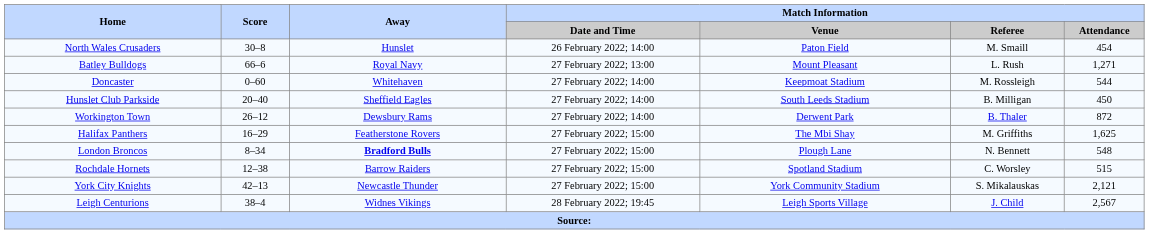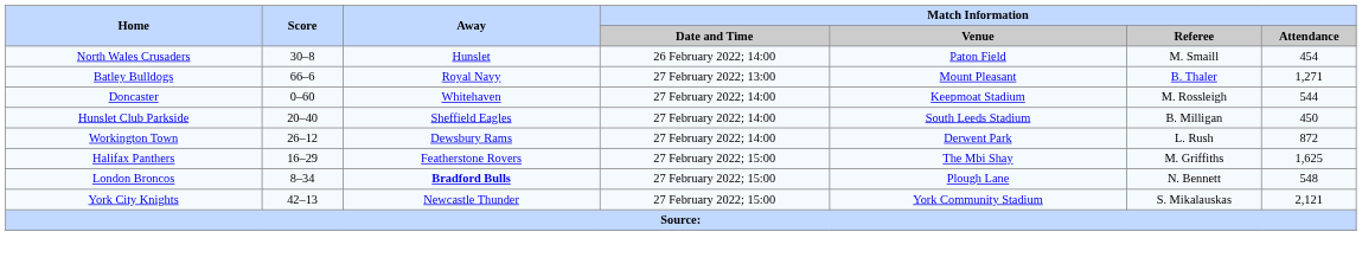Batley Bulldogs | Match Information / Referee: L. Rush -> B. Thaler
Workington Town | Match Information / Referee: B. Thaler -> L. Rush
- row: Rochdale Hornets | 12–38 | Barrow Raiders | 27 February 2022; 15:00 | Spotland Stadium | C. Worsley | 515
- row: Leigh Centurions | 38–4 | Widnes Vikings | 28 February 2022; 19:45 | Leigh Sports Village | J. Child | 2,567
